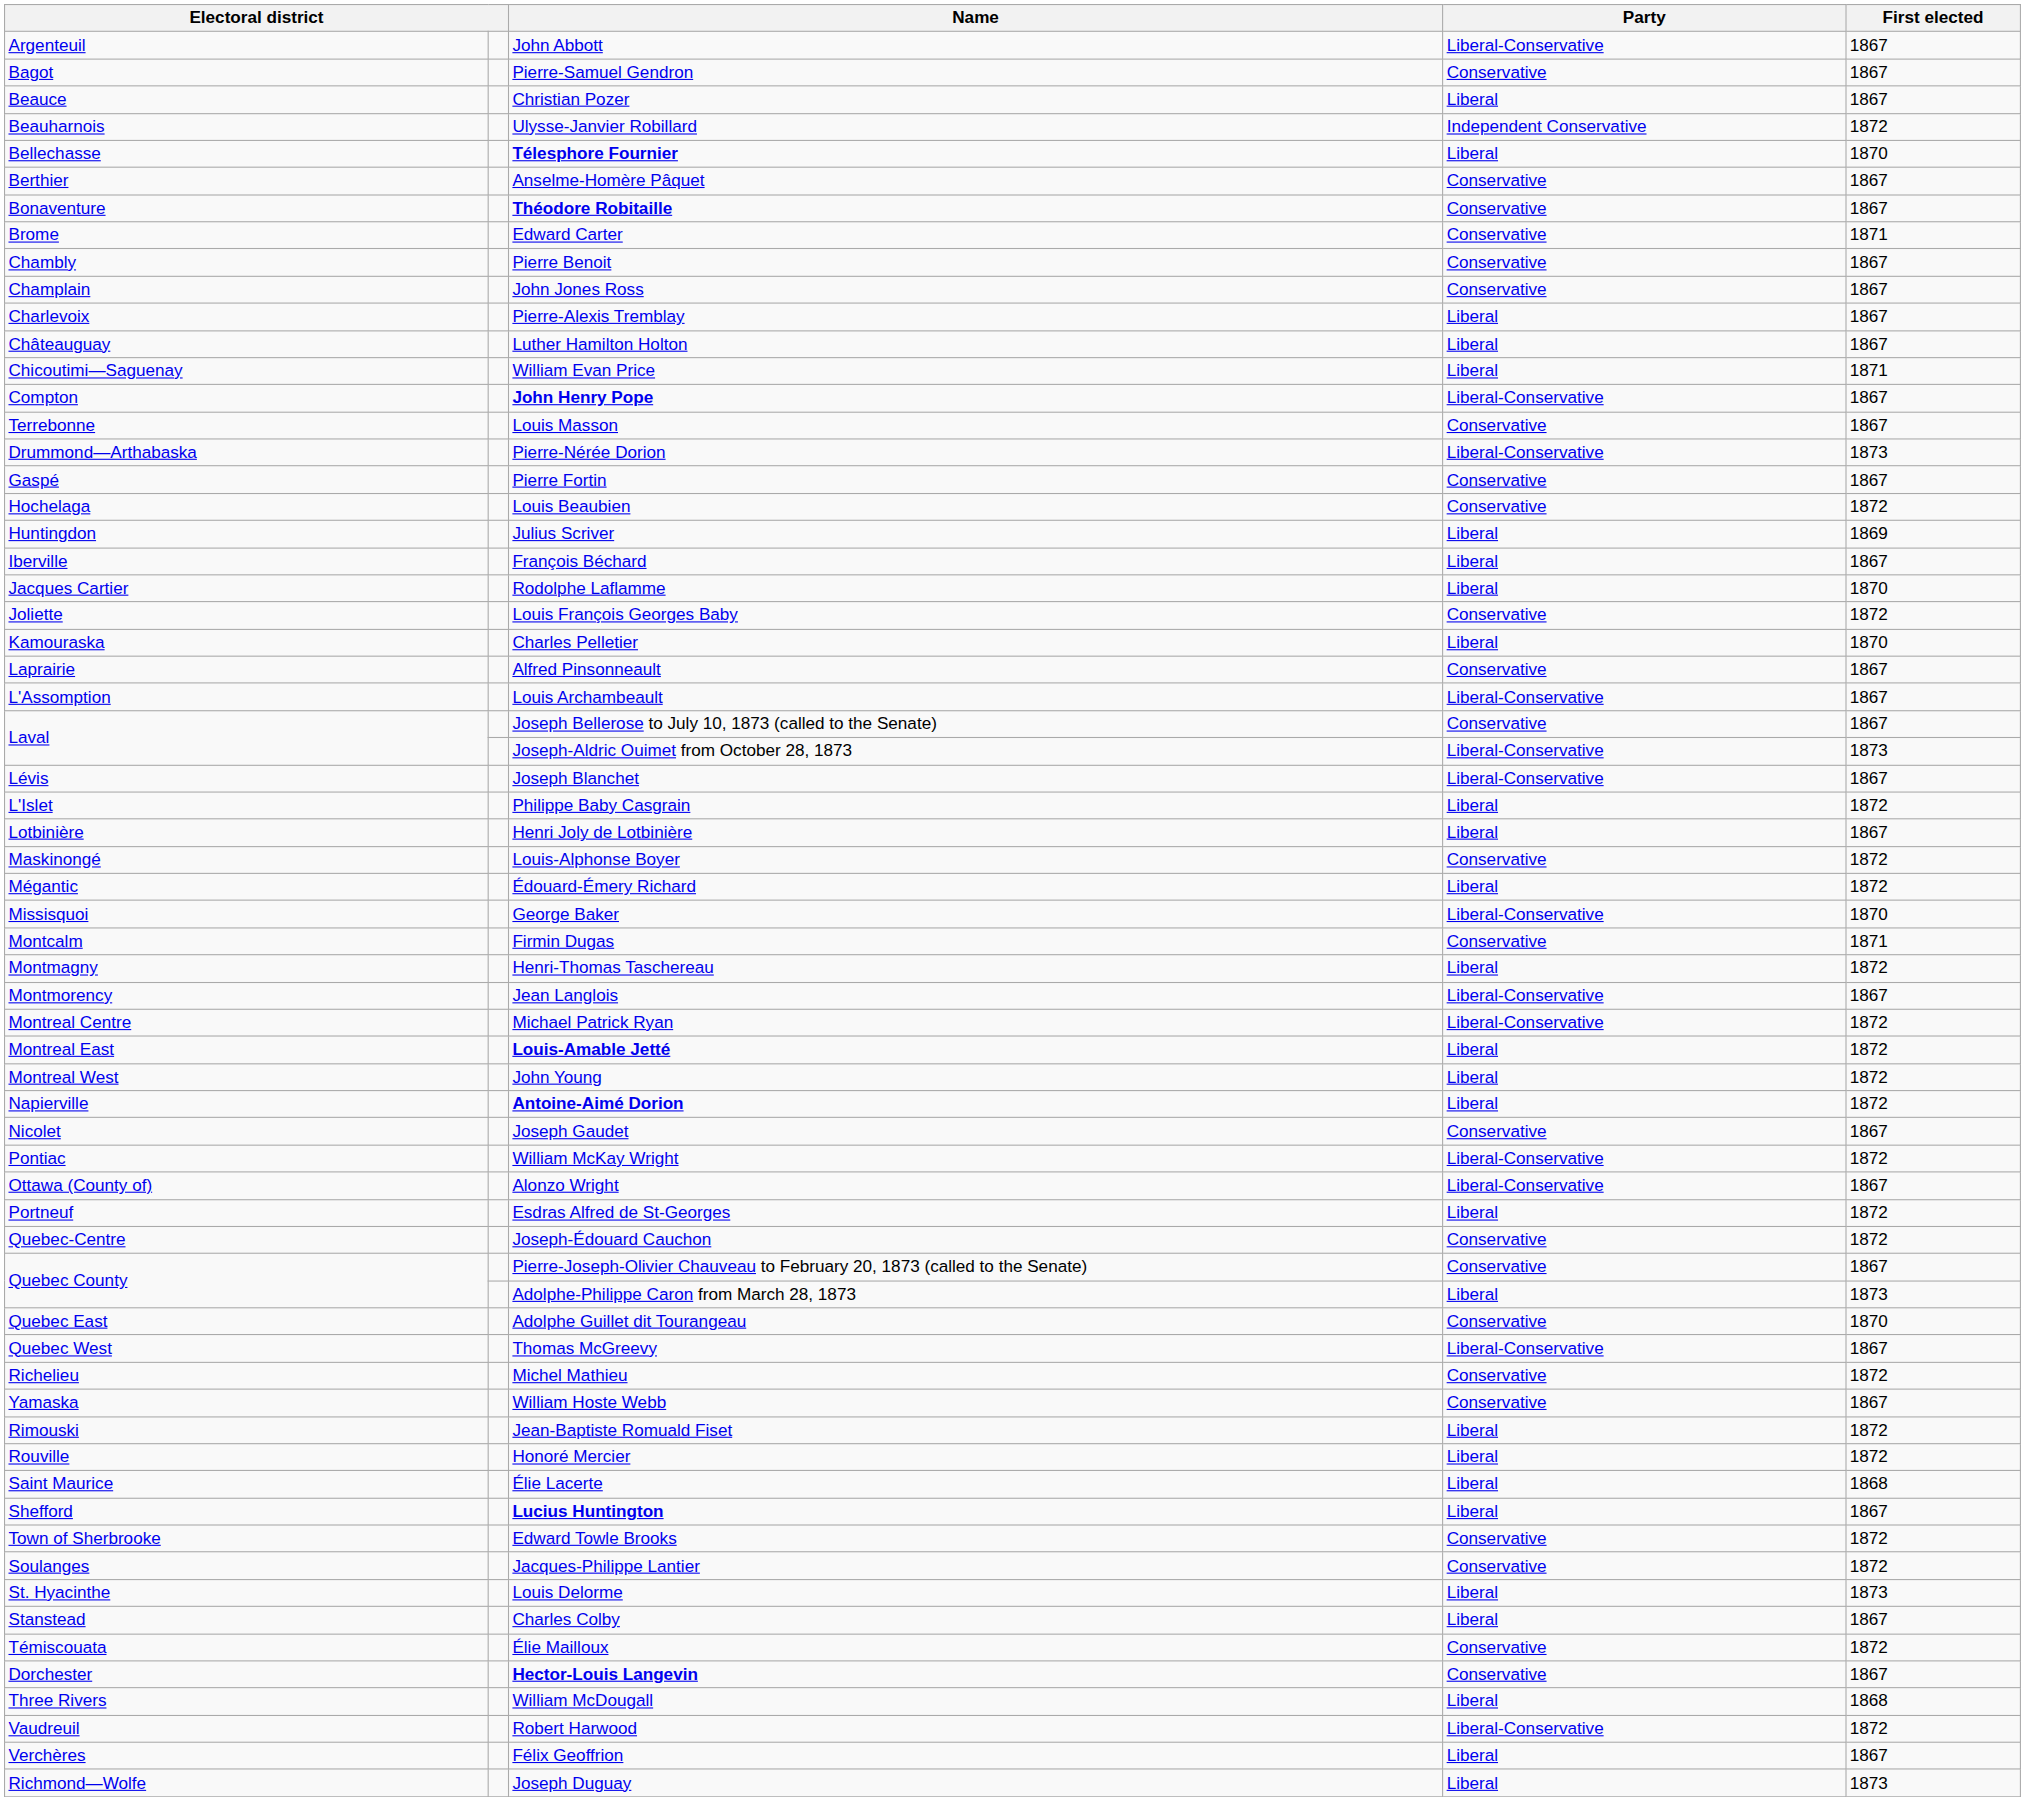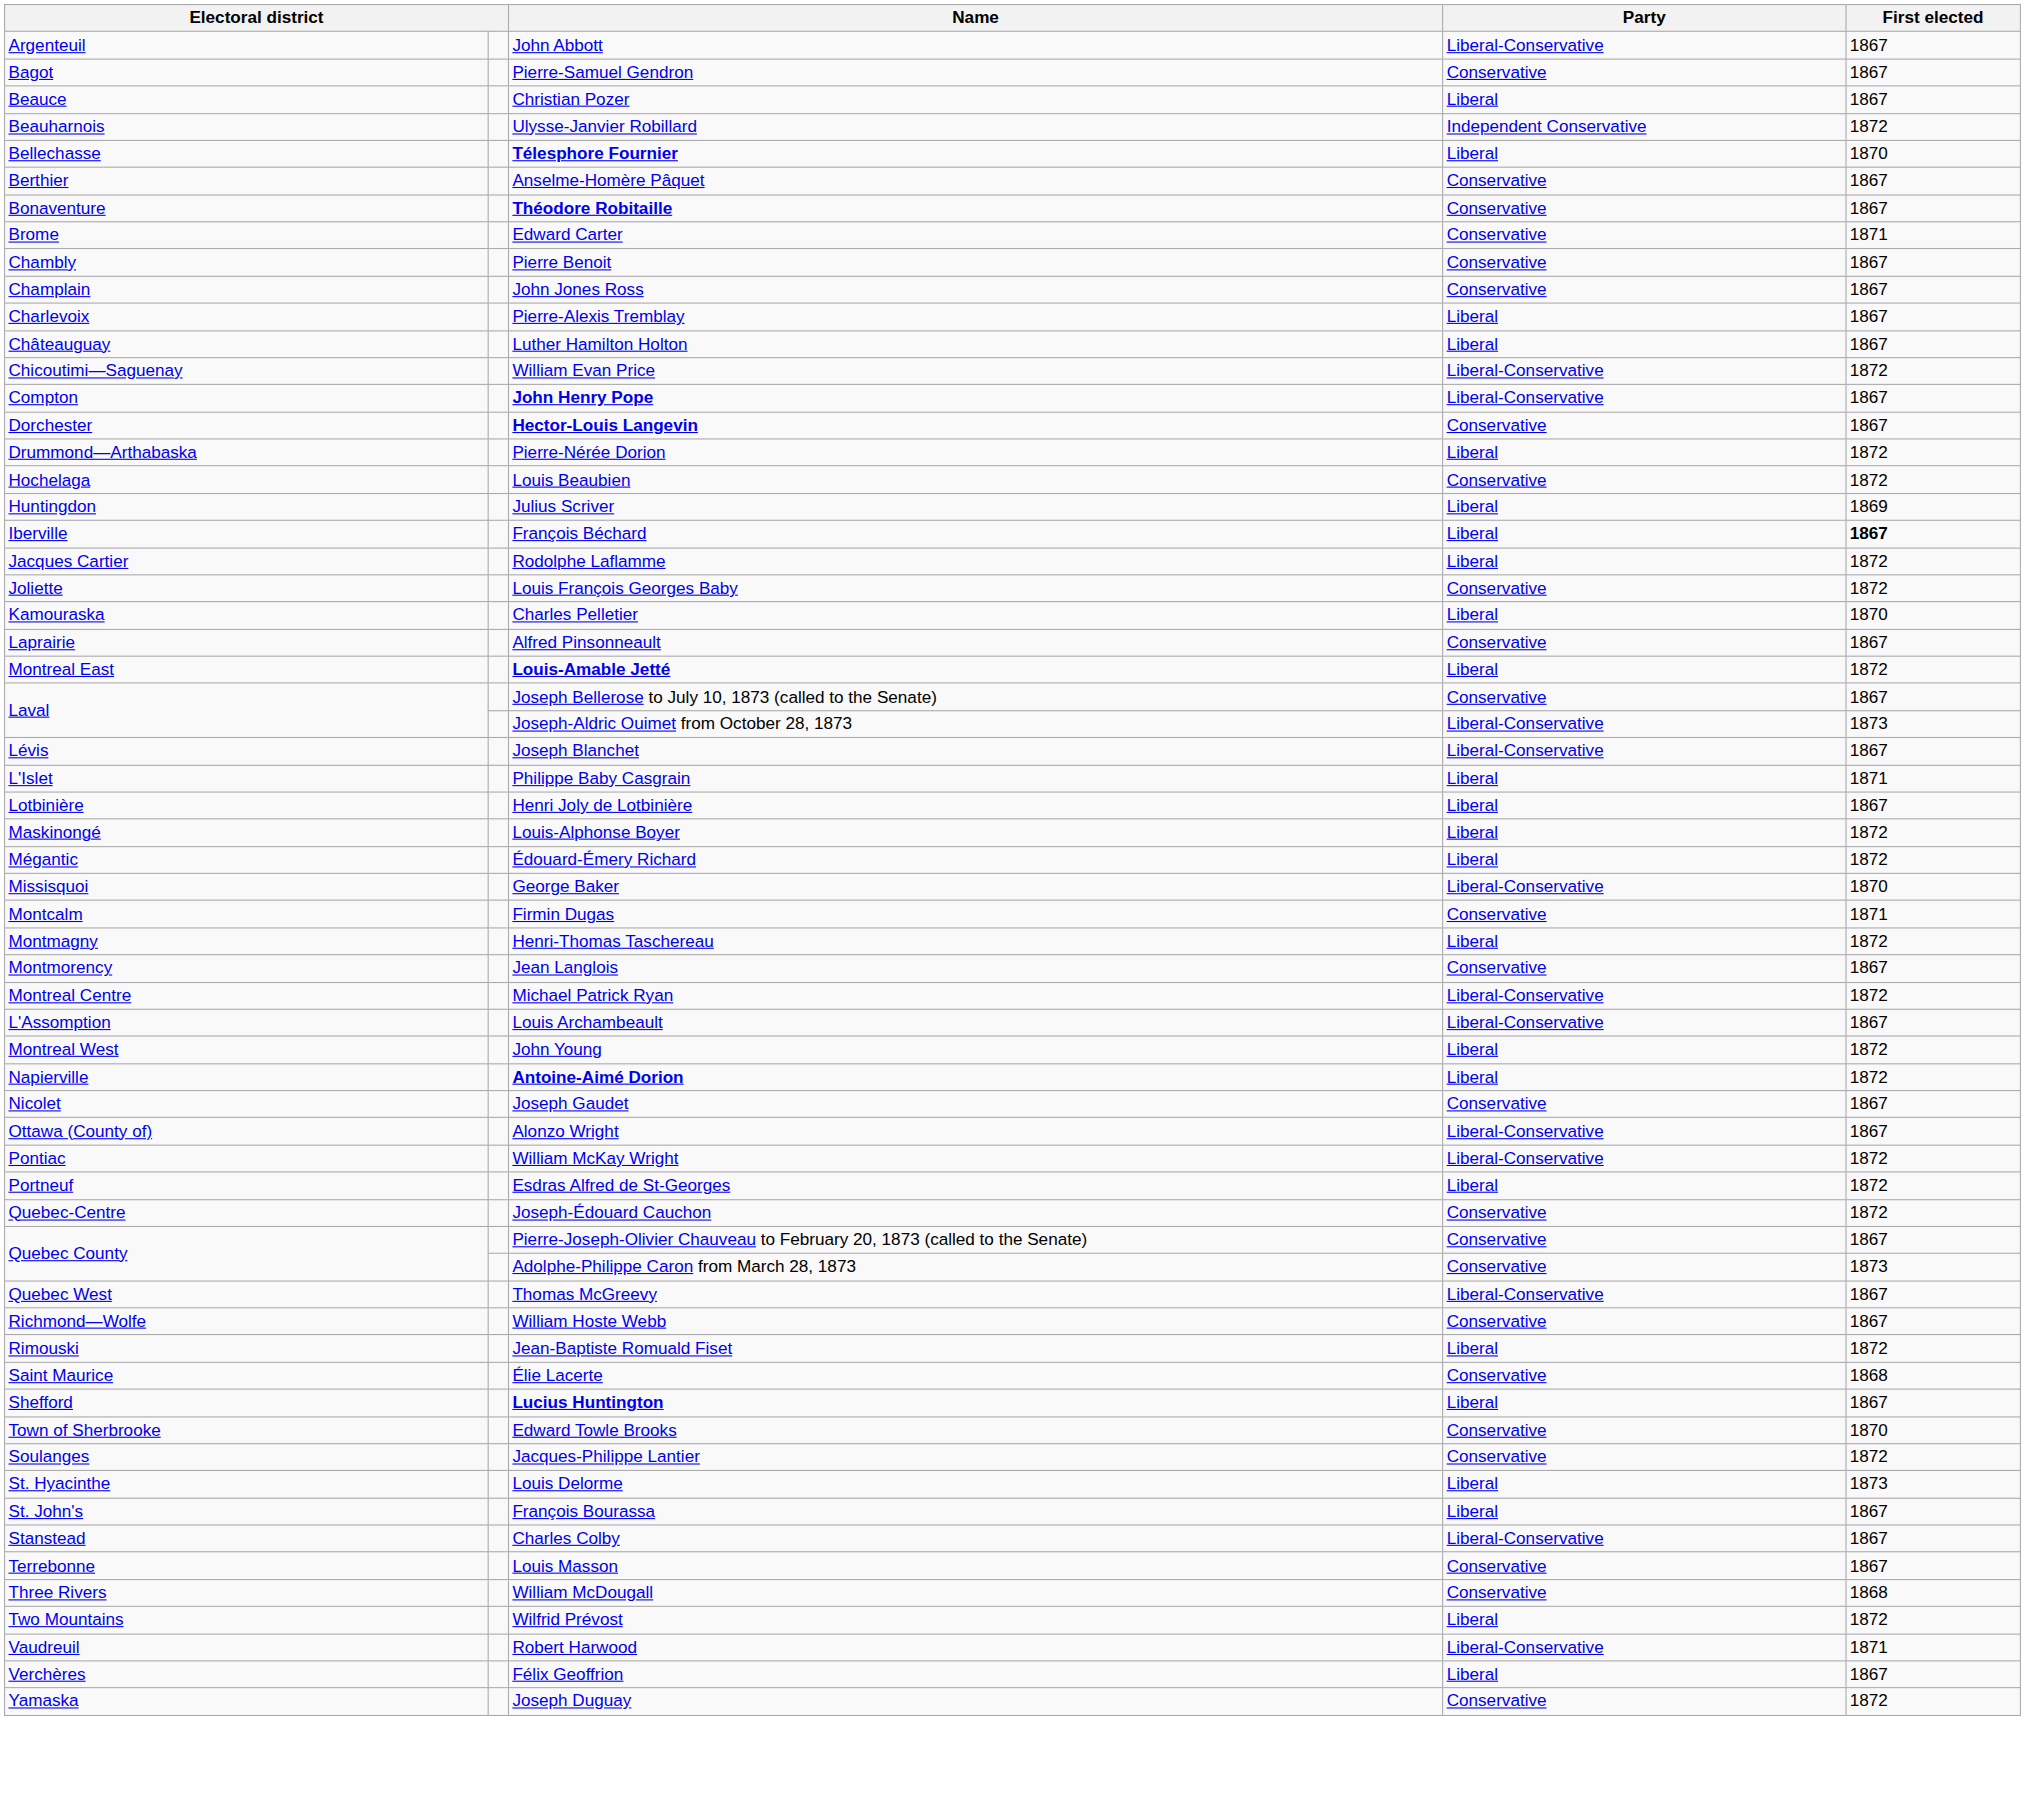William Evan Price | Party: Liberal -> Liberal-Conservative
William Evan Price | First elected: 1871 -> 1872
rows swapped: Hector-Louis Langevin <-> Louis Masson
Pierre-Nérée Dorion | Party: Liberal-Conservative -> Liberal
Pierre-Nérée Dorion | First elected: 1873 -> 1872
- row: Gaspé | Pierre Fortin | Conservative | 1867
François Béchard | First elected: normal -> bold
Rodolphe Laflamme | First elected: 1870 -> 1872
rows swapped: Louis Archambeault <-> Louis-Amable Jetté
Philippe Baby Casgrain | First elected: 1872 -> 1871
Louis-Alphonse Boyer | Party: Conservative -> Liberal
Jean Langlois | Party: Liberal-Conservative -> Conservative
rows swapped: Alonzo Wright <-> William McKay Wright
Adolphe-Philippe Caron from March 28, 1873 | Party: Liberal -> Conservative
- row: Quebec East | Adolphe Guillet dit Tourangeau | Conservative | 1870
- row: Richelieu | Michel Mathieu | Conservative | 1872
William Hoste Webb | column 1: Yamaska -> Richmond—Wolfe
- row: Rouville | Honoré Mercier | Liberal | 1872
Élie Lacerte | Party: Liberal -> Conservative
Edward Towle Brooks | First elected: 1872 -> 1870
+ row: St. John's | François Bourassa | Liberal | 1867
Charles Colby | Party: Liberal -> Liberal-Conservative
- row: Témiscouata | Élie Mailloux | Conservative | 1872
William McDougall | Party: Liberal -> Conservative
+ row: Two Mountains | Wilfrid Prévost | Liberal | 1872
Robert Harwood | First elected: 1872 -> 1871
Joseph Duguay | column 1: Richmond—Wolfe -> Yamaska
Joseph Duguay | Party: Liberal -> Conservative
Joseph Duguay | First elected: 1873 -> 1872
